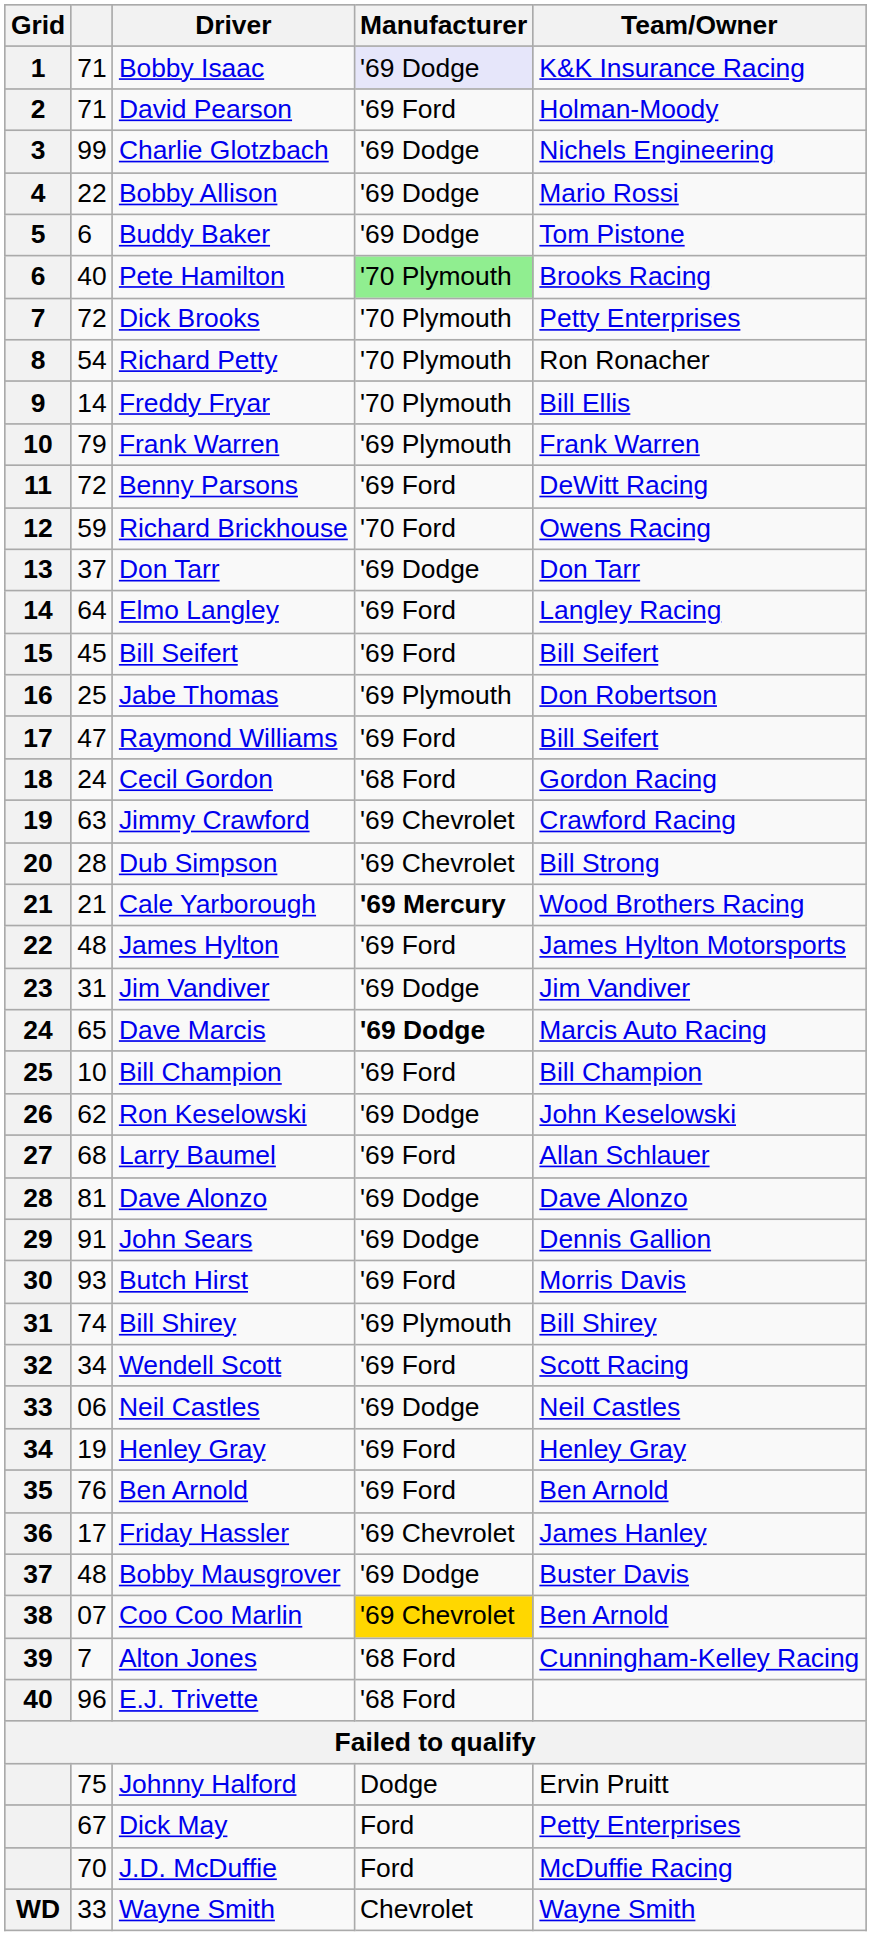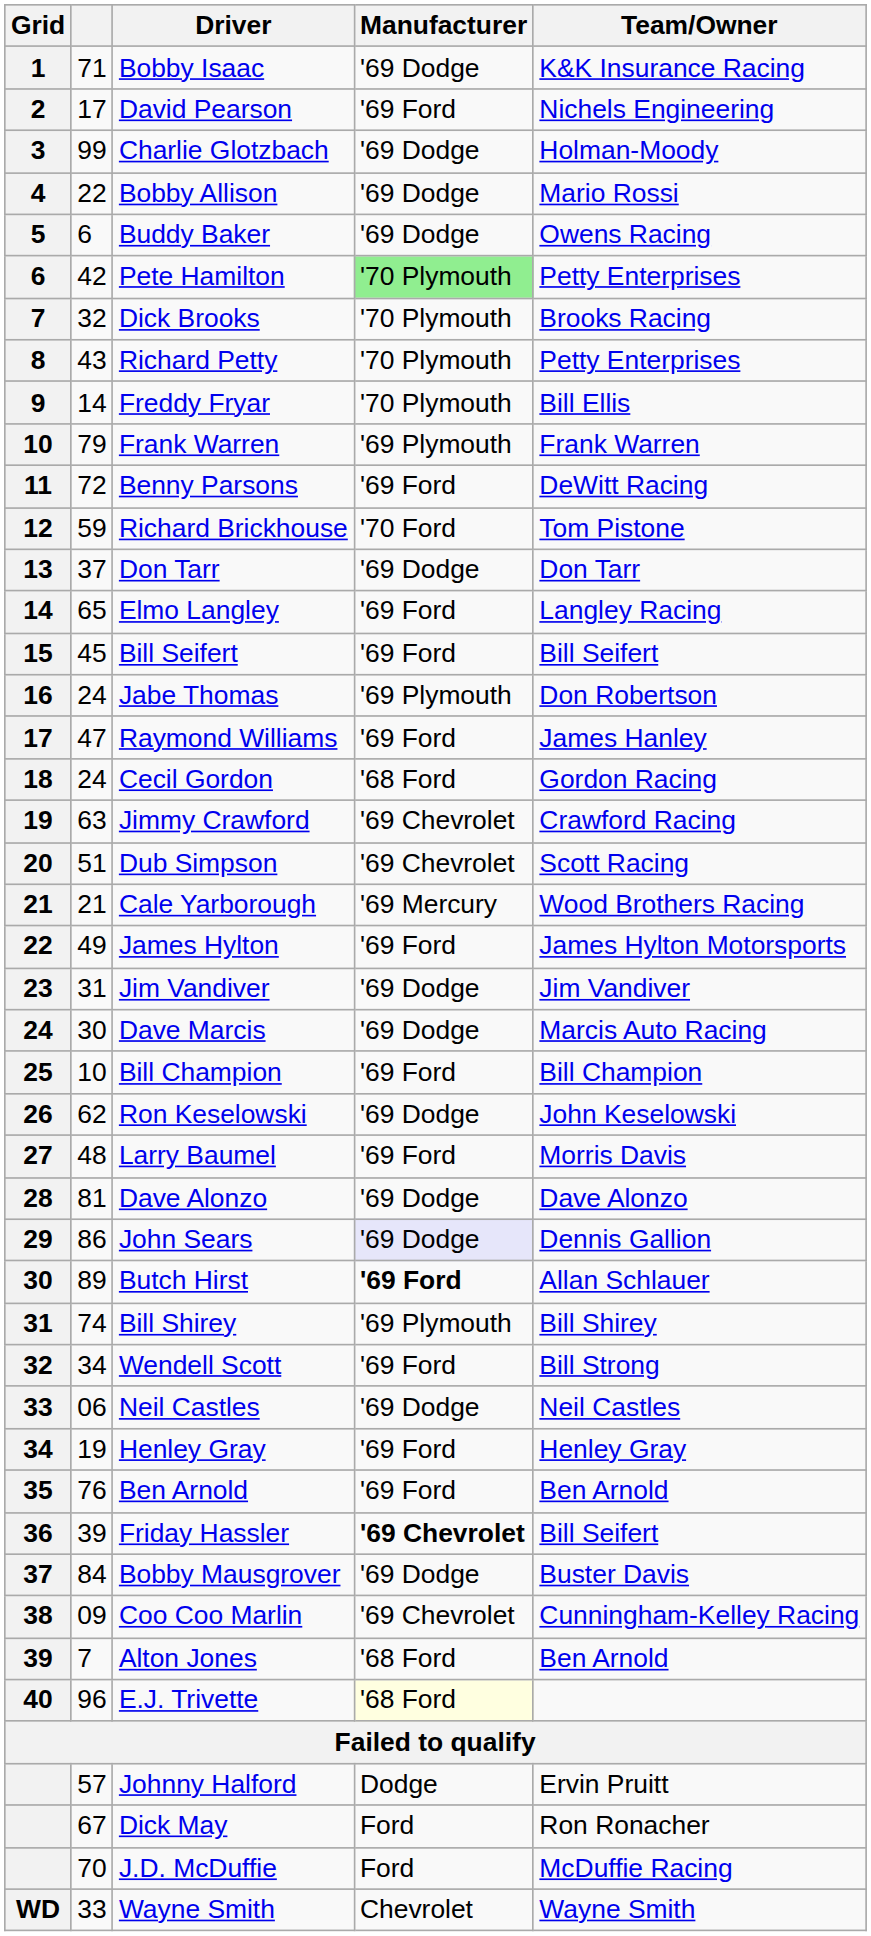Bobby Isaac | Manufacturer: lavender background -> no background
David Pearson | column 2: 71 -> 17
David Pearson | Team/Owner: Holman-Moody -> Nichels Engineering
Charlie Glotzbach | Team/Owner: Nichels Engineering -> Holman-Moody
Buddy Baker | Team/Owner: Tom Pistone -> Owens Racing
Pete Hamilton | column 2: 40 -> 42
Pete Hamilton | Team/Owner: Brooks Racing -> Petty Enterprises
Dick Brooks | column 2: 72 -> 32
Dick Brooks | Team/Owner: Petty Enterprises -> Brooks Racing
Richard Petty | column 2: 54 -> 43
Richard Petty | Team/Owner: Ron Ronacher -> Petty Enterprises
Richard Brickhouse | Team/Owner: Owens Racing -> Tom Pistone
Elmo Langley | column 2: 64 -> 65
Jabe Thomas | column 2: 25 -> 24
Raymond Williams | Team/Owner: Bill Seifert -> James Hanley
Dub Simpson | column 2: 28 -> 51
Dub Simpson | Team/Owner: Bill Strong -> Scott Racing
Cale Yarborough | Manufacturer: bold -> normal
James Hylton | column 2: 48 -> 49
Dave Marcis | column 2: 65 -> 30
Dave Marcis | Manufacturer: bold -> normal
Larry Baumel | column 2: 68 -> 48
Larry Baumel | Team/Owner: Allan Schlauer -> Morris Davis
John Sears | column 2: 91 -> 86
John Sears | Manufacturer: no background -> lavender background
Butch Hirst | column 2: 93 -> 89
Butch Hirst | Manufacturer: normal -> bold
Butch Hirst | Team/Owner: Morris Davis -> Allan Schlauer
Wendell Scott | Team/Owner: Scott Racing -> Bill Strong
Friday Hassler | column 2: 17 -> 39
Friday Hassler | Manufacturer: normal -> bold
Friday Hassler | Team/Owner: James Hanley -> Bill Seifert
Bobby Mausgrover | column 2: 48 -> 84
Coo Coo Marlin | column 2: 07 -> 09
Coo Coo Marlin | Manufacturer: gold background -> no background
Coo Coo Marlin | Team/Owner: Ben Arnold -> Cunningham-Kelley Racing
Alton Jones | Team/Owner: Cunningham-Kelley Racing -> Ben Arnold
E.J. Trivette | Manufacturer: no background -> lightyellow background
Johnny Halford | column 2: 75 -> 57
Dick May | Team/Owner: Petty Enterprises -> Ron Ronacher
